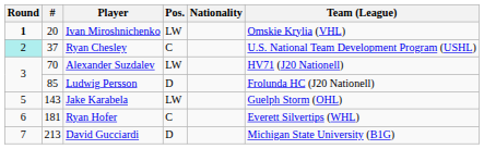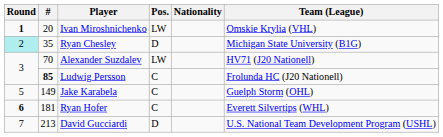Ryan Chesley | #: 37 -> 35
Ryan Chesley | Pos.: C -> D
Ryan Chesley | Team (League): U.S. National Team Development Program (USHL) -> Michigan State University (B1G)
Ludwig Persson | #: normal -> bold
Ludwig Persson | Pos.: D -> C
Jake Karabela | #: 143 -> 149
Jake Karabela | Pos.: LW -> C
Ryan Hofer | Round: normal -> bold
David Gucciardi | Team (League): Michigan State University (B1G) -> U.S. National Team Development Program (USHL)
